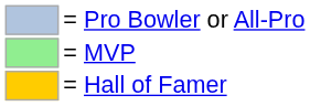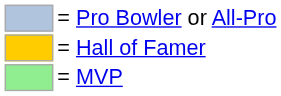rows swapped: = MVP <-> = Hall of Famer
